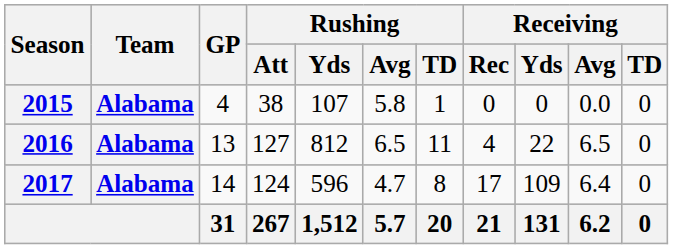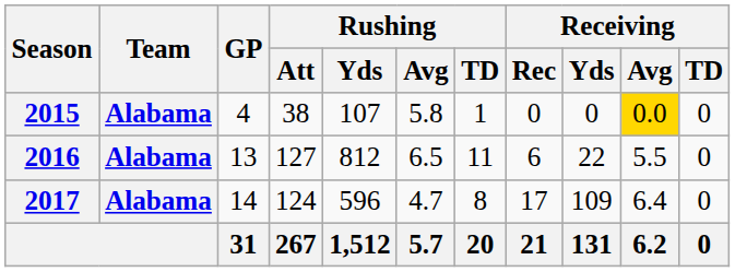2015 | Receiving / Avg: no background -> gold background
2016 | Receiving / Rec: 4 -> 6
2016 | Receiving / Avg: 6.5 -> 5.5
